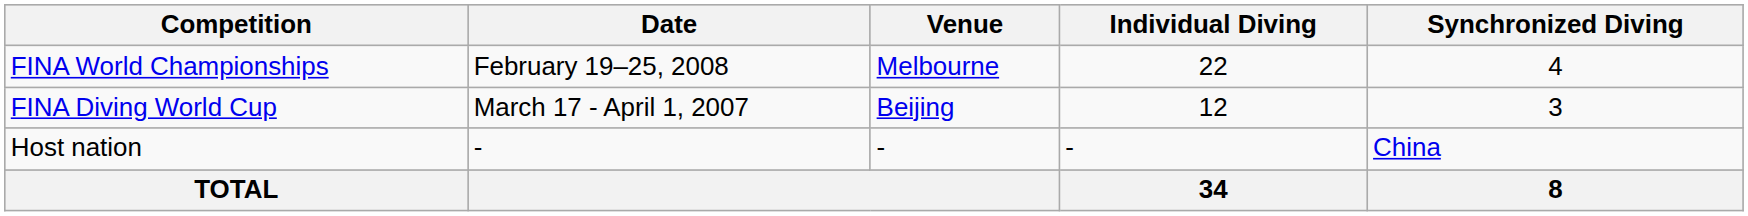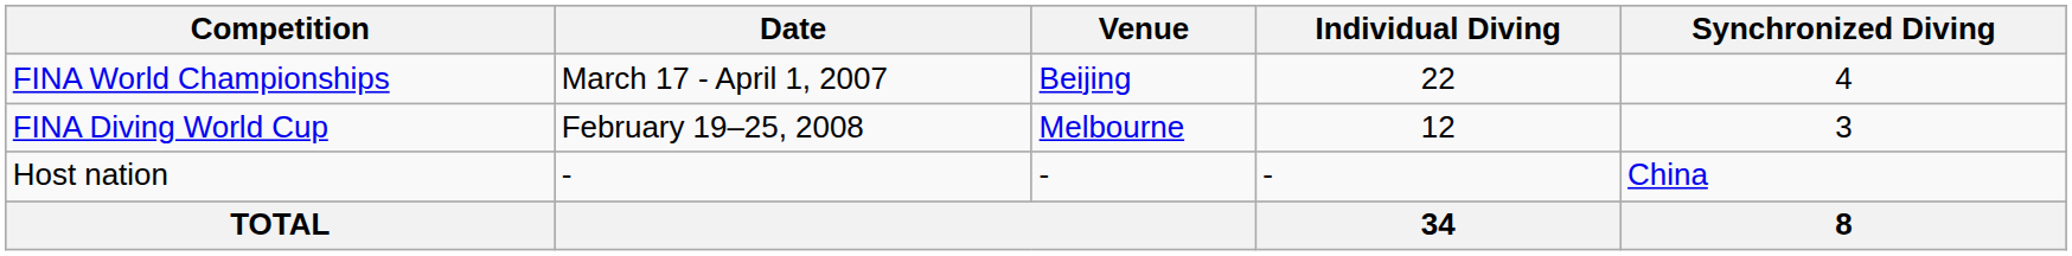FINA World Championships | Date: February 19–25, 2008 -> March 17 - April 1, 2007
FINA World Championships | Venue: Melbourne -> Beijing
FINA Diving World Cup | Date: March 17 - April 1, 2007 -> February 19–25, 2008
FINA Diving World Cup | Venue: Beijing -> Melbourne
